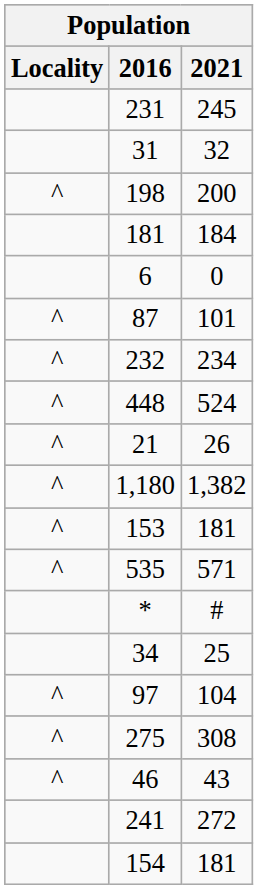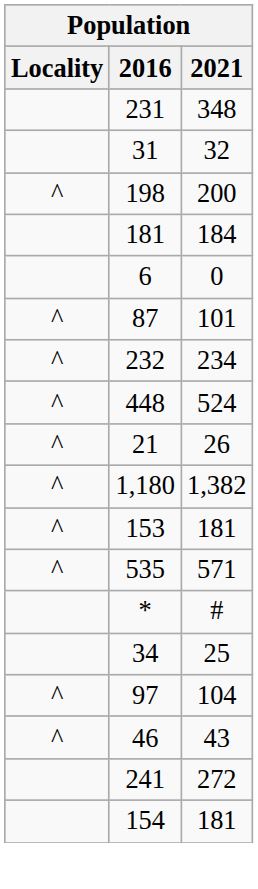231 | 2021: 245 -> 348
- row: ^ | 275 | 308
